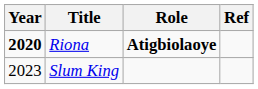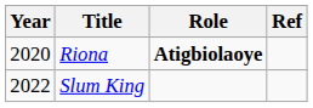Riona | Year: bold -> normal
Slum King | Year: 2023 -> 2022
